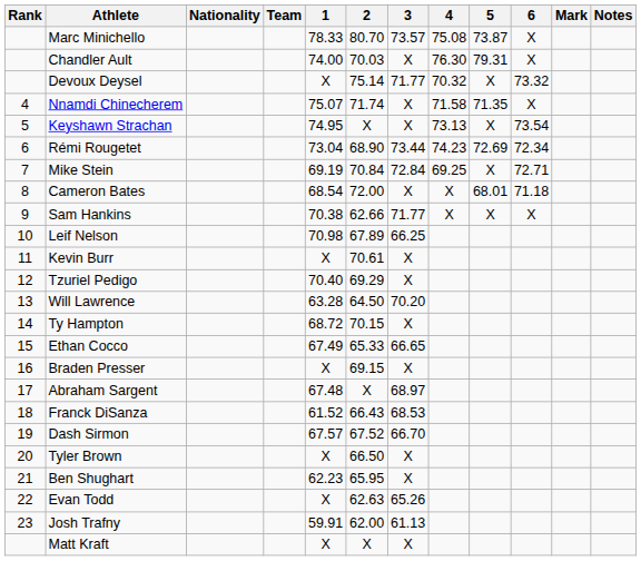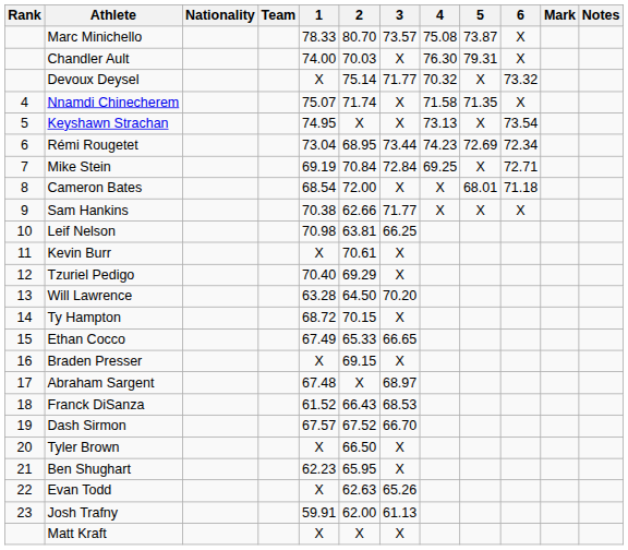Rémi Rougetet | 2: 68.90 -> 68.95
Leif Nelson | 2: 67.89 -> 63.81
